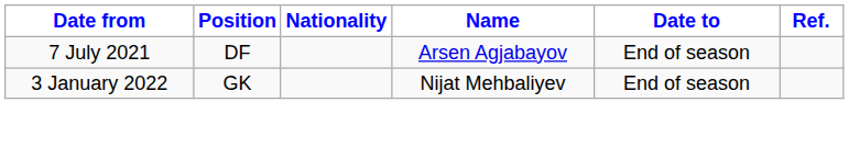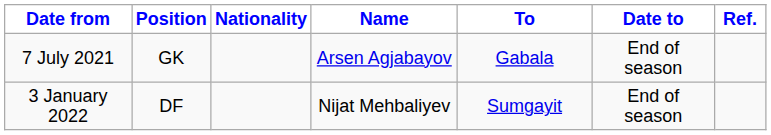+ column: To | Gabala | Sumgayit
7 July 2021 | Position: DF -> GK
3 January 2022 | Position: GK -> DF
